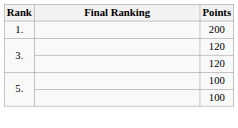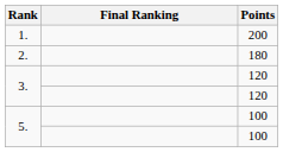+ row: 2. | 180
